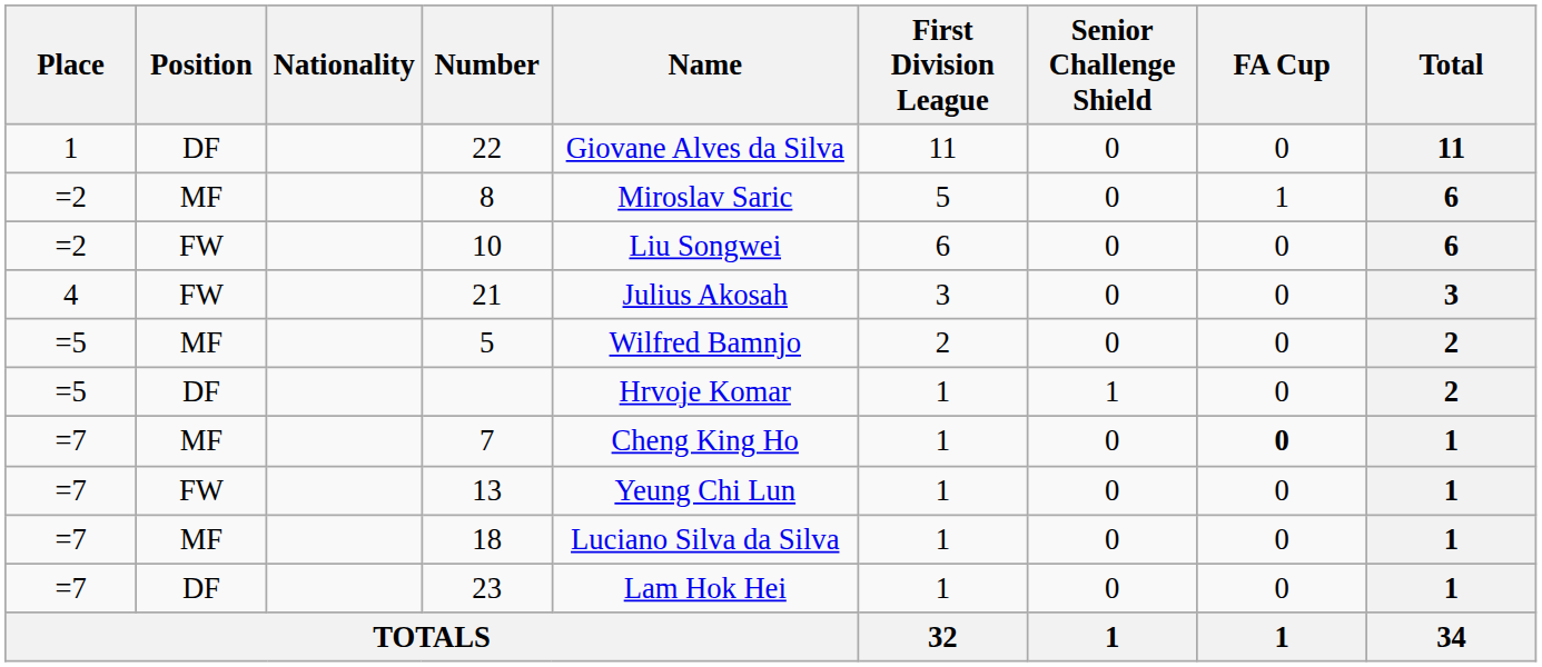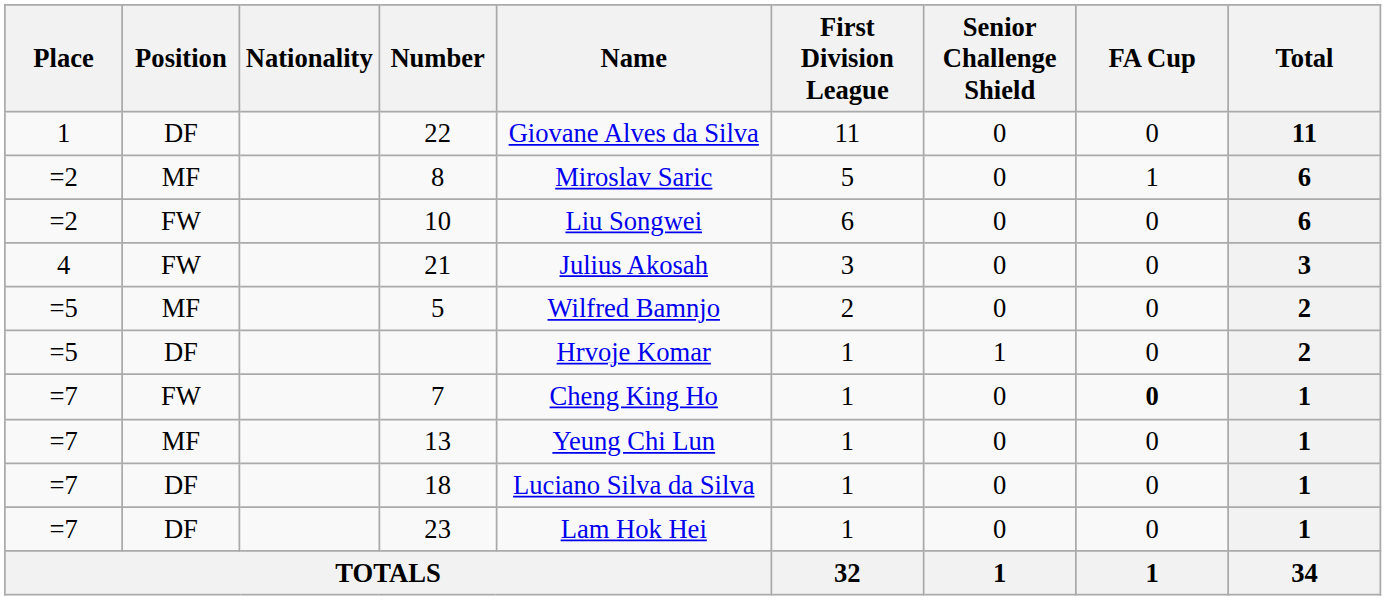7 | Position: MF -> FW
13 | Position: FW -> MF
18 | Position: MF -> DF
